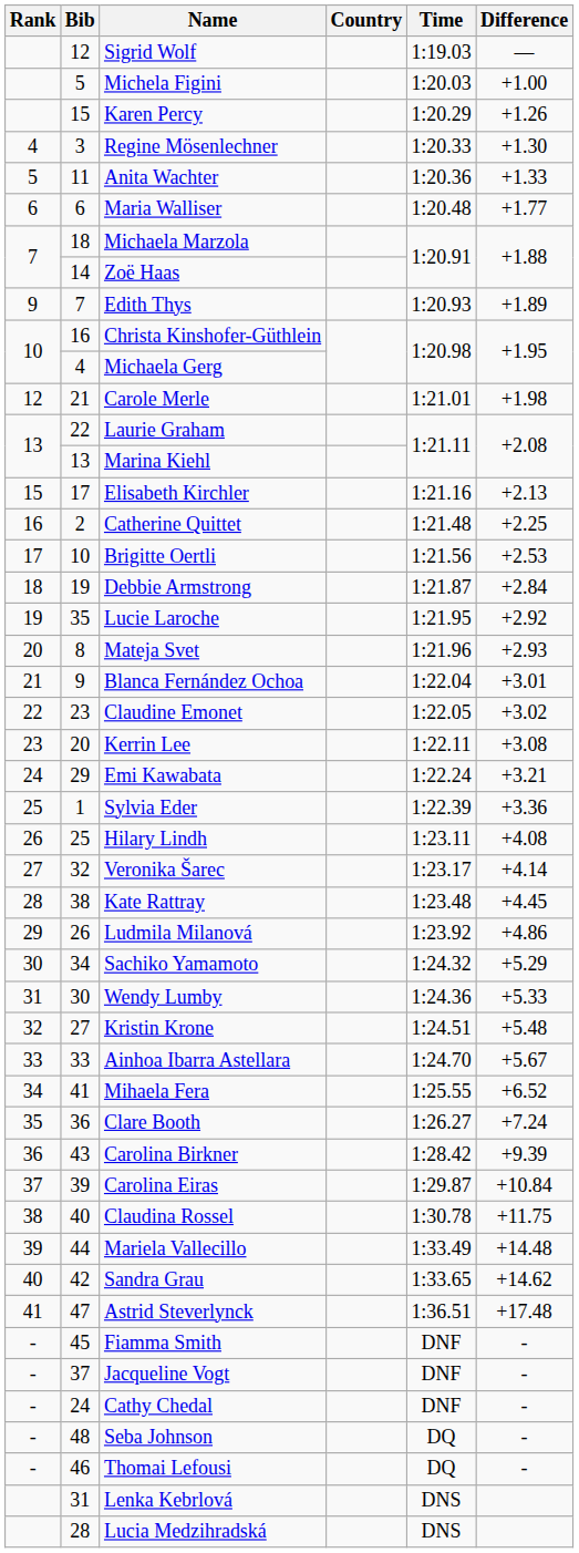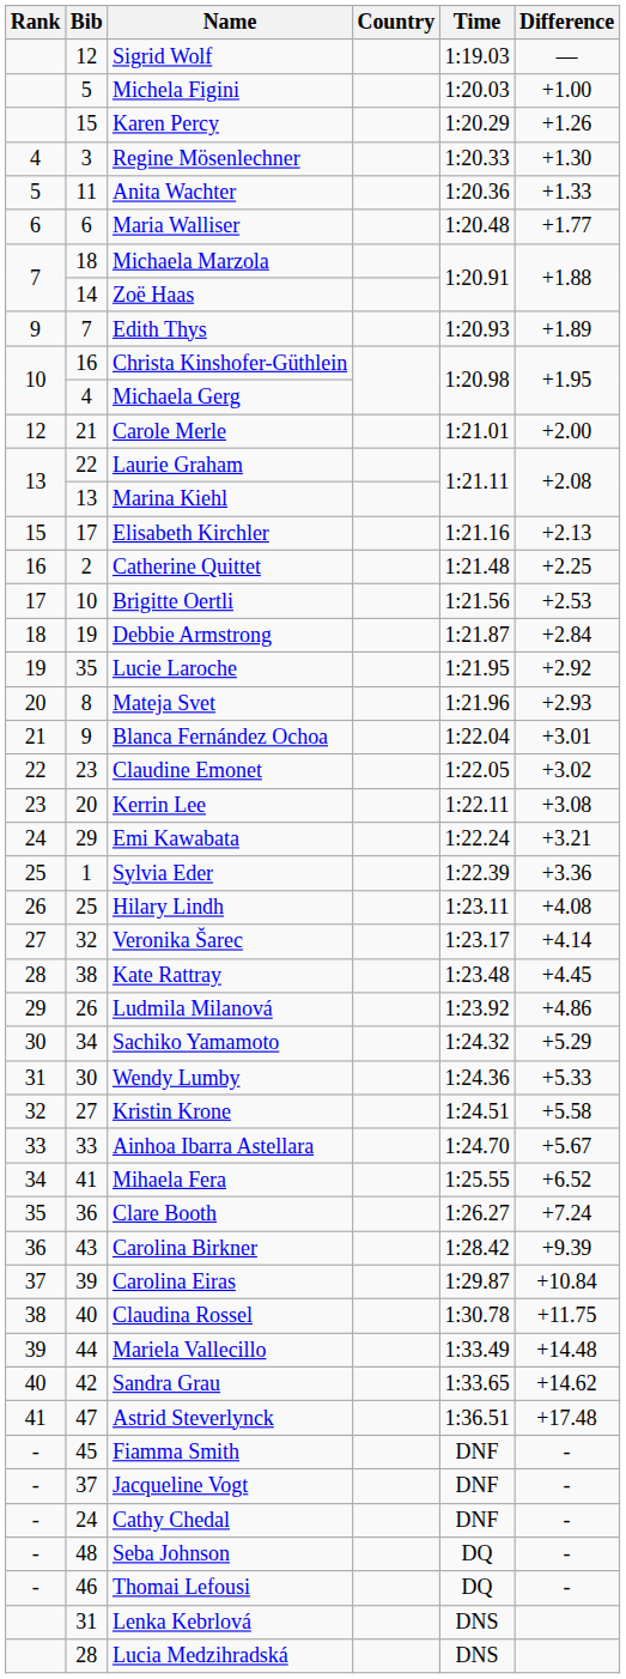Carole Merle | Difference: +1.98 -> +2.00
Kristin Krone | Difference: +5.48 -> +5.58
